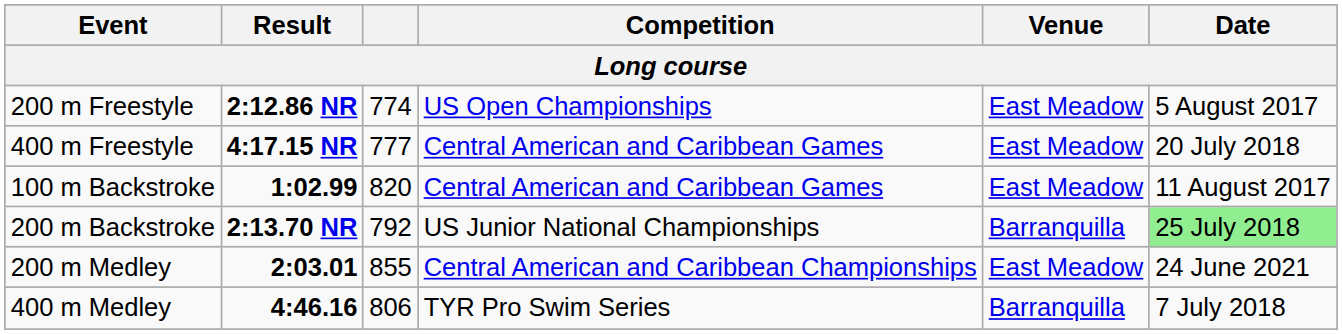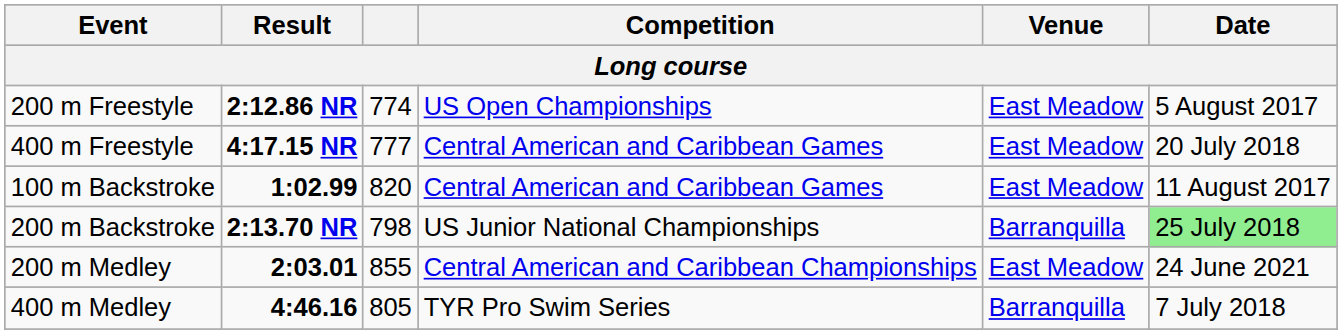200 m Backstroke | column 3: 792 -> 798
400 m Medley | column 3: 806 -> 805
